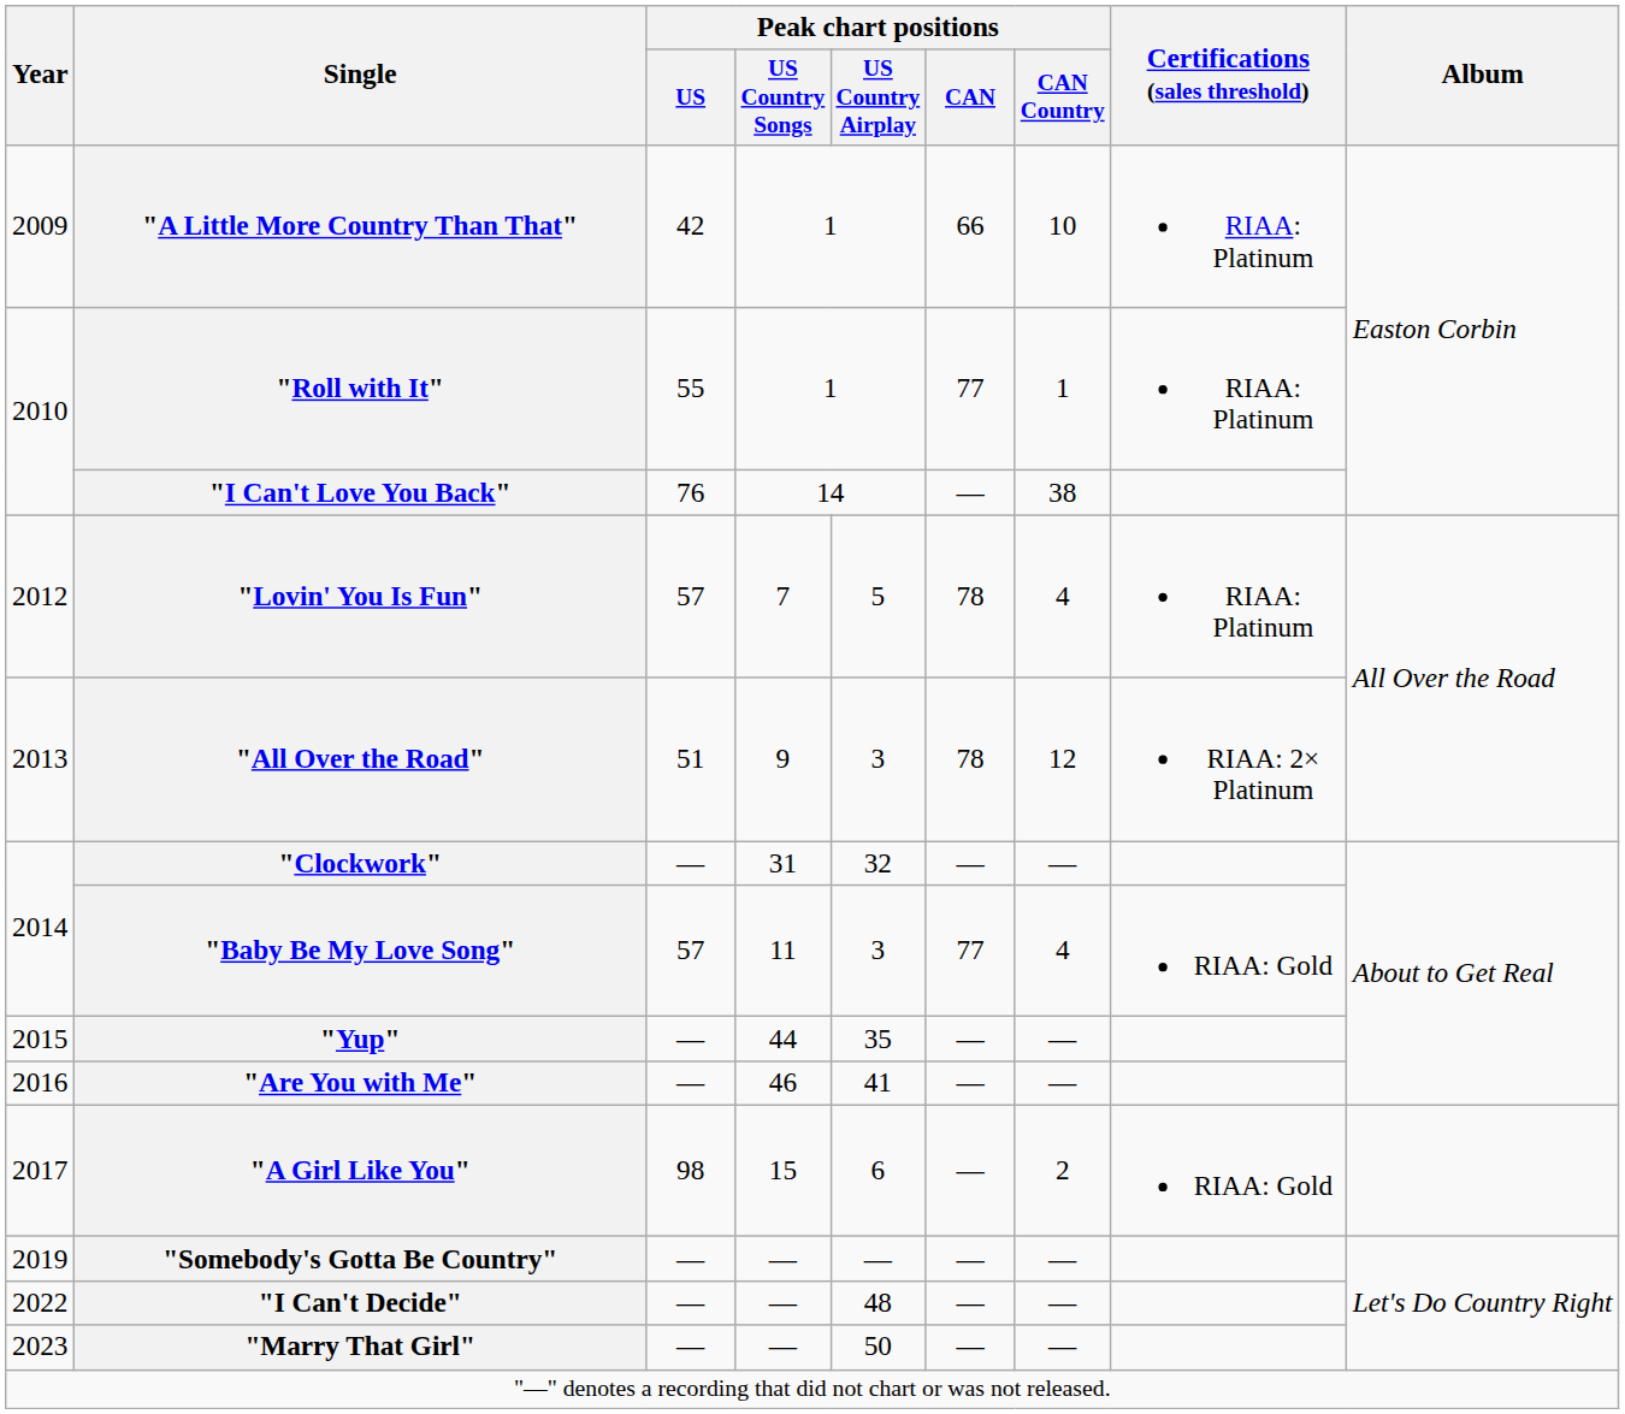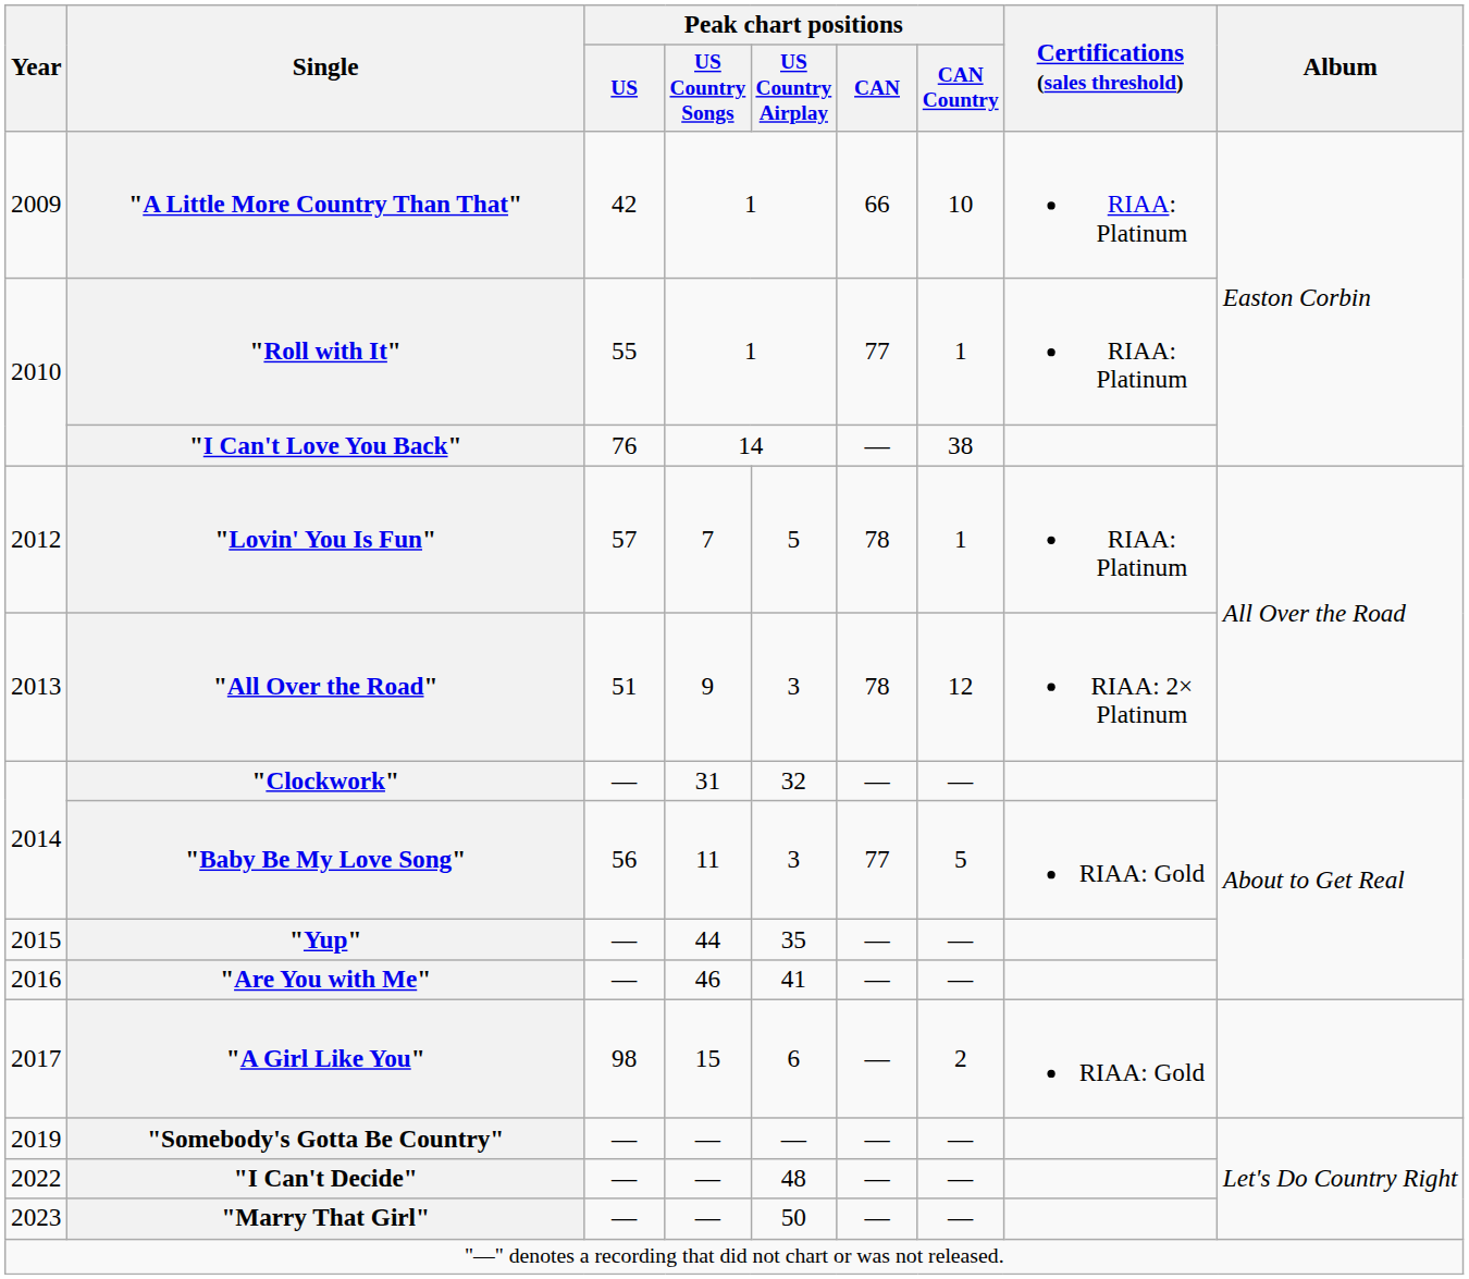"Lovin' You Is Fun" | Peak chart positions / CAN Country: 4 -> 1
"Baby Be My Love Song" | Peak chart positions / US: 57 -> 56
"Baby Be My Love Song" | Peak chart positions / CAN Country: 4 -> 5
